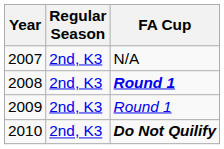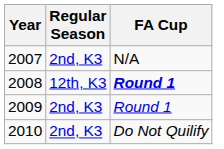2008 | Regular Season: 2nd, K3 -> 12th, K3
2010 | FA Cup: bold -> normal
